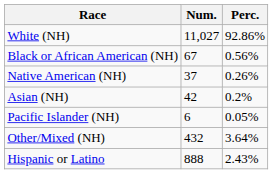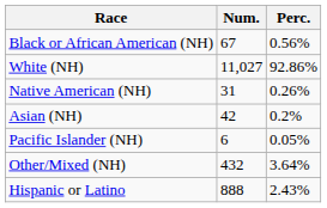rows swapped: White (NH) <-> Black or African American (NH)
Native American (NH) | Num.: 37 -> 31
